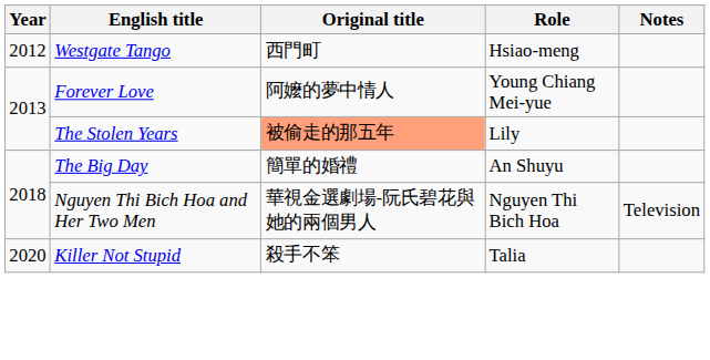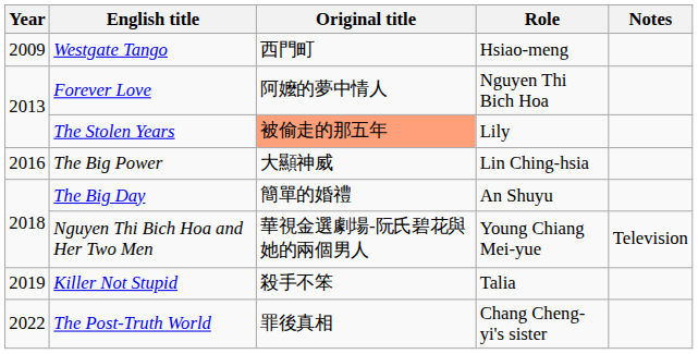Westgate Tango | Year: 2012 -> 2009
Forever Love | Role: Young Chiang Mei-yue -> Nguyen Thi Bich Hoa
+ row: 2016 | The Big Power | 大顯神威 | Lin Ching-hsia
Nguyen Thi Bich Hoa and Her Two Men | Role: Nguyen Thi Bich Hoa -> Young Chiang Mei-yue
Killer Not Stupid | Year: 2020 -> 2019
+ row: 2022 | The Post-Truth World | 罪後真相 | Chang Cheng-yi's sister
